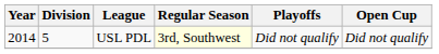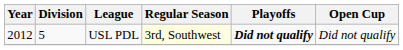USL PDL | Year: 2014 -> 2012
USL PDL | Playoffs: normal -> bold
